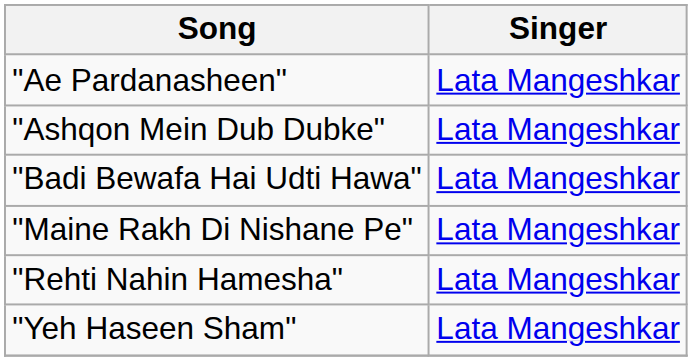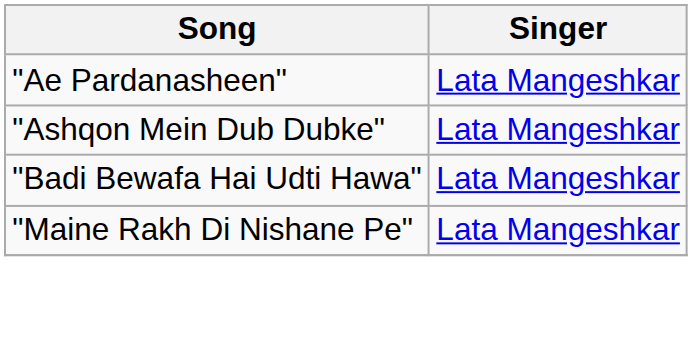- row: "Rehti Nahin Hamesha" | Lata Mangeshkar
- row: "Yeh Haseen Sham" | Lata Mangeshkar
